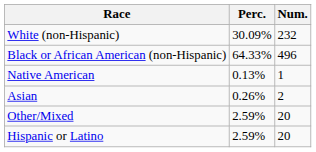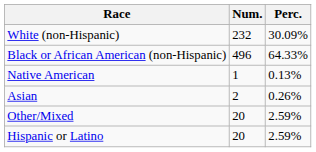columns swapped: Num. <-> Perc.
